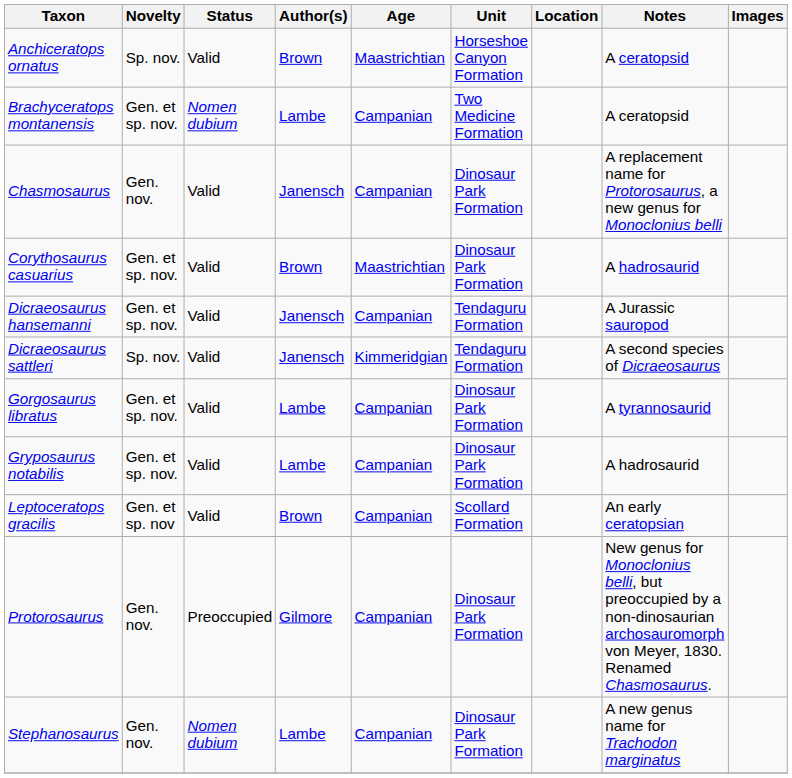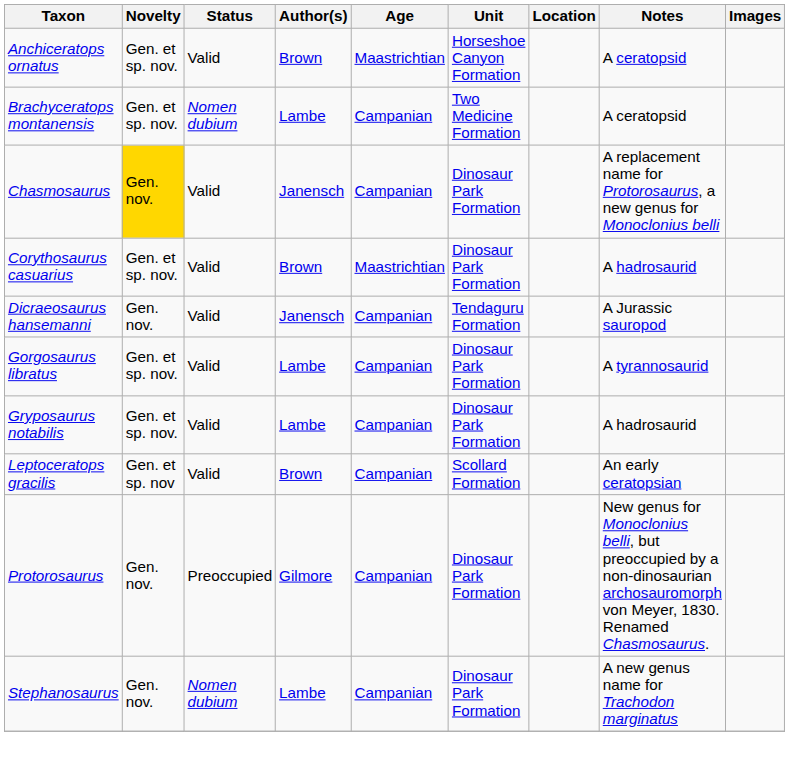Anchiceratops ornatus | Novelty: Sp. nov. -> Gen. et sp. nov.
Chasmosaurus | Novelty: no background -> gold background
Dicraeosaurus hansemanni | Novelty: Gen. et sp. nov. -> Gen. nov.
- row: Dicraeosaurus sattleri | Sp. nov. | Valid | Janensch | Kimmeridgian | Tendaguru Formation | A second species of Dicraeosaurus
